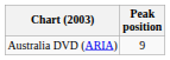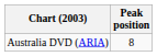Australia DVD (ARIA) | Peak position: 9 -> 8
